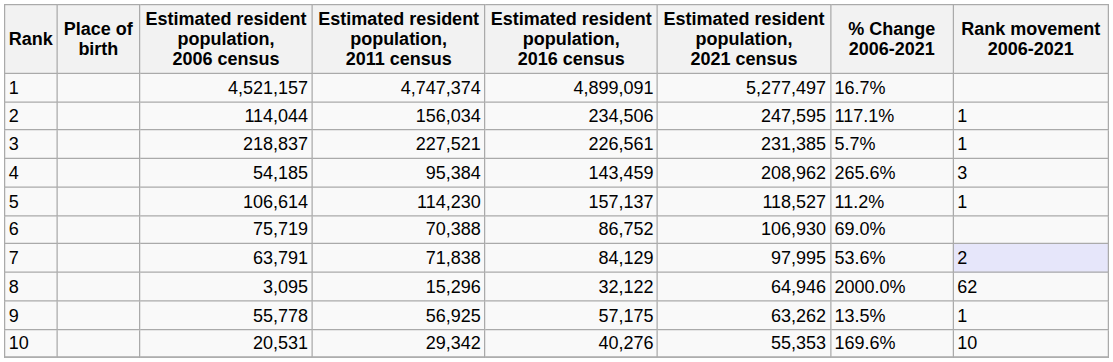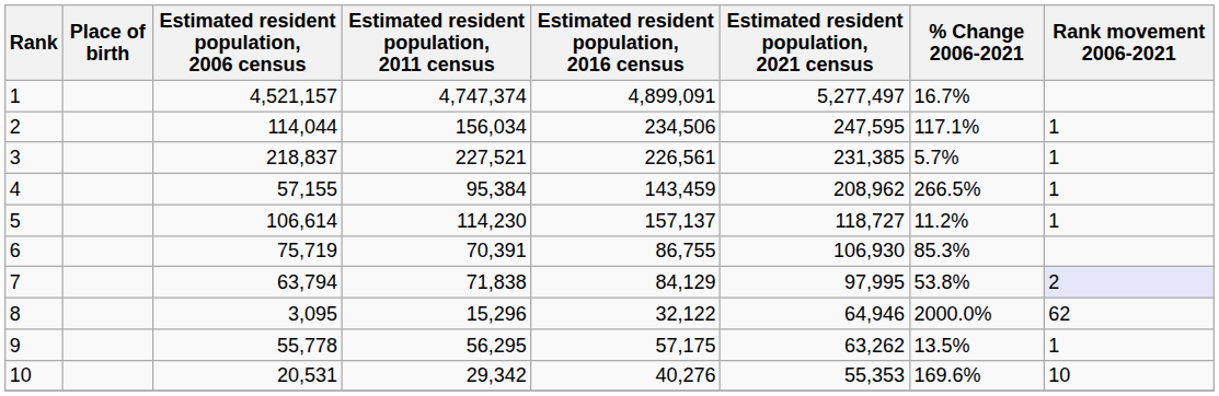4 | Estimated resident population, 2006 census: 54,185 -> 57,155
4 | % Change 2006-2021: 265.6% -> 266.5%
4 | Rank movement 2006-2021: 3 -> 1
5 | Estimated resident population, 2021 census: 118,527 -> 118,727
6 | Estimated resident population, 2011 census: 70,388 -> 70,391
6 | Estimated resident population, 2016 census: 86,752 -> 86,755
6 | % Change 2006-2021: 69.0% -> 85.3%
7 | Estimated resident population, 2006 census: 63,791 -> 63,794
7 | % Change 2006-2021: 53.6% -> 53.8%
9 | Estimated resident population, 2011 census: 56,925 -> 56,295
